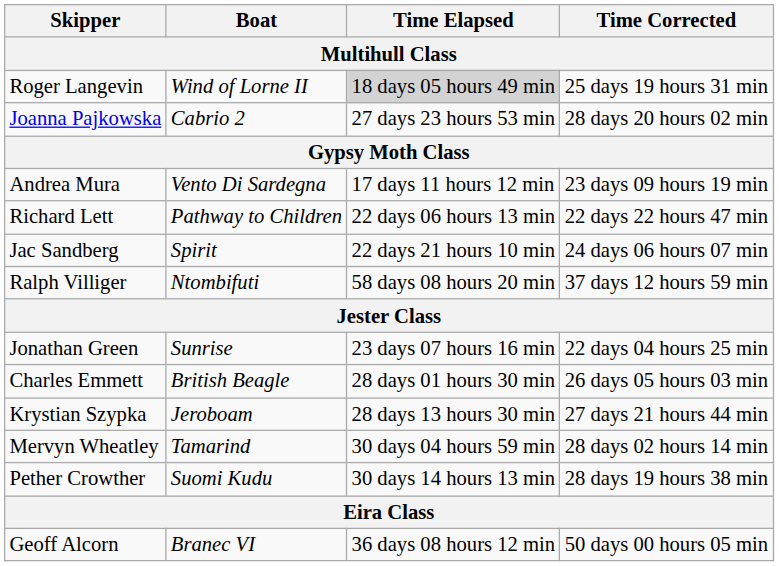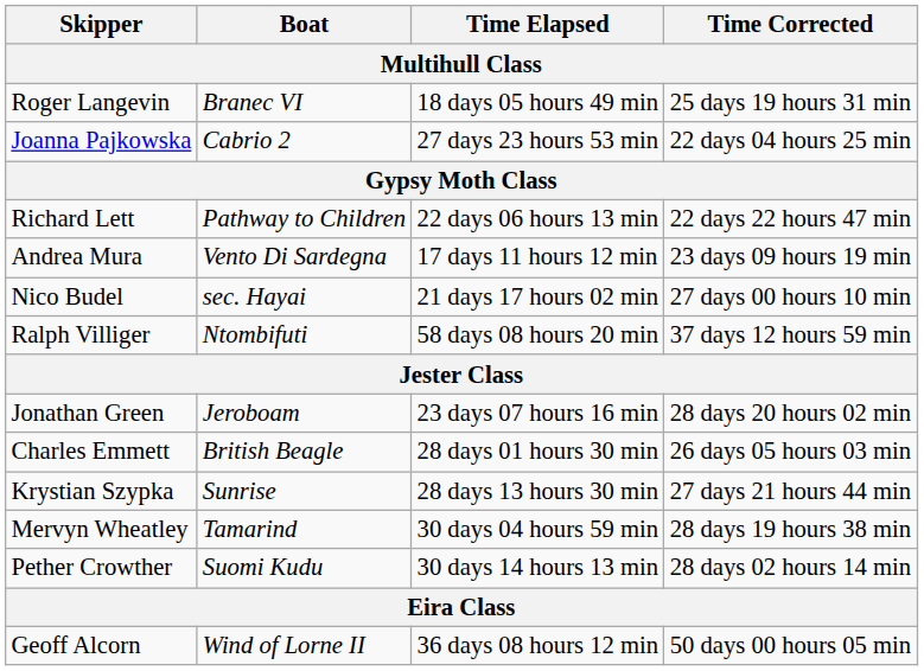Roger Langevin | Boat: Wind of Lorne II -> Branec VI
Roger Langevin | Time Elapsed: lightgrey background -> no background
Joanna Pajkowska | Time Corrected: 28 days 20 hours 02 min -> 22 days 04 hours 25 min
rows swapped: Richard Lett <-> Andrea Mura
- row: Jac Sandberg | Spirit | 22 days 21 hours 10 min | 24 days 06 hours 07 min
+ row: Nico Budel | sec. Hayai | 21 days 17 hours 02 min | 27 days 00 hours 10 min
Jonathan Green | Boat: Sunrise -> Jeroboam
Jonathan Green | Time Corrected: 22 days 04 hours 25 min -> 28 days 20 hours 02 min
Krystian Szypka | Boat: Jeroboam -> Sunrise
Mervyn Wheatley | Time Corrected: 28 days 02 hours 14 min -> 28 days 19 hours 38 min
Pether Crowther | Time Corrected: 28 days 19 hours 38 min -> 28 days 02 hours 14 min
Geoff Alcorn | Boat: Branec VI -> Wind of Lorne II
